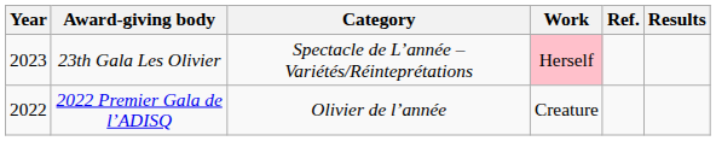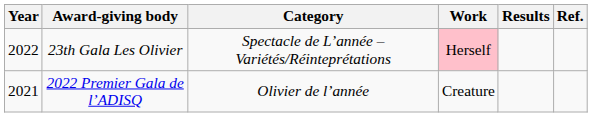columns swapped: Results <-> Ref.
23th Gala Les Olivier | Year: 2023 -> 2022
2022 Premier Gala de l’ADISQ | Year: 2022 -> 2021
